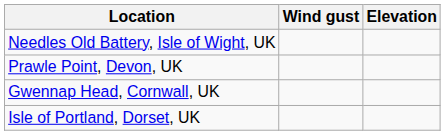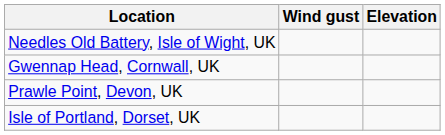rows swapped: Gwennap Head, Cornwall, UK <-> Prawle Point, Devon, UK
